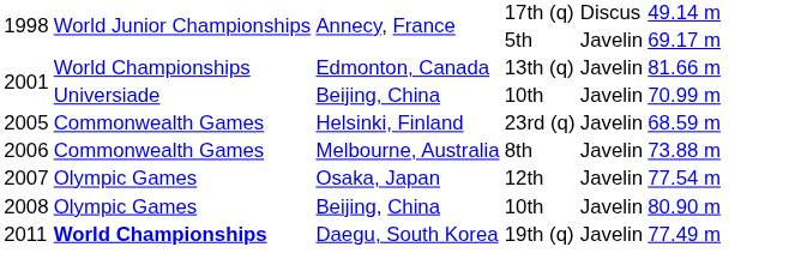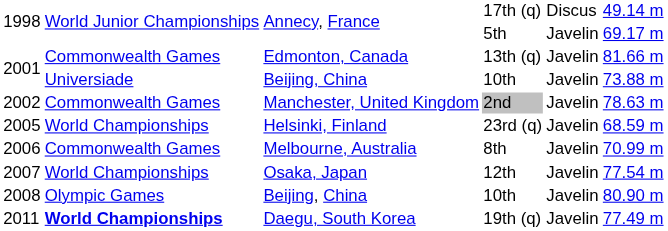2001 / Edmonton, Canada | column 2: World Championships -> Commonwealth Games
2001 / Beijing, China | column 6: 70.99 m -> 73.88 m
+ row: 2002 | Commonwealth Games | Manchester, United Kingdom | 2nd | Javelin | 78.63 m
2005 | column 2: Commonwealth Games -> World Championships
2006 | column 6: 73.88 m -> 70.99 m
2007 | column 2: Olympic Games -> World Championships
